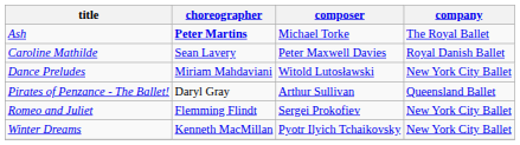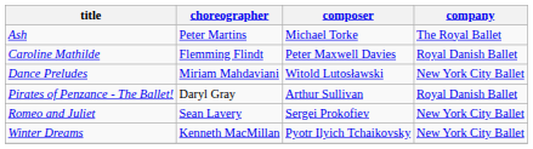Ash | choreographer: bold -> normal
Caroline Mathilde | choreographer: Sean Lavery -> Flemming Flindt
Pirates of Penzance - The Ballet! | company: Queensland Ballet -> Royal Danish Ballet
Romeo and Juliet | choreographer: Flemming Flindt -> Sean Lavery
